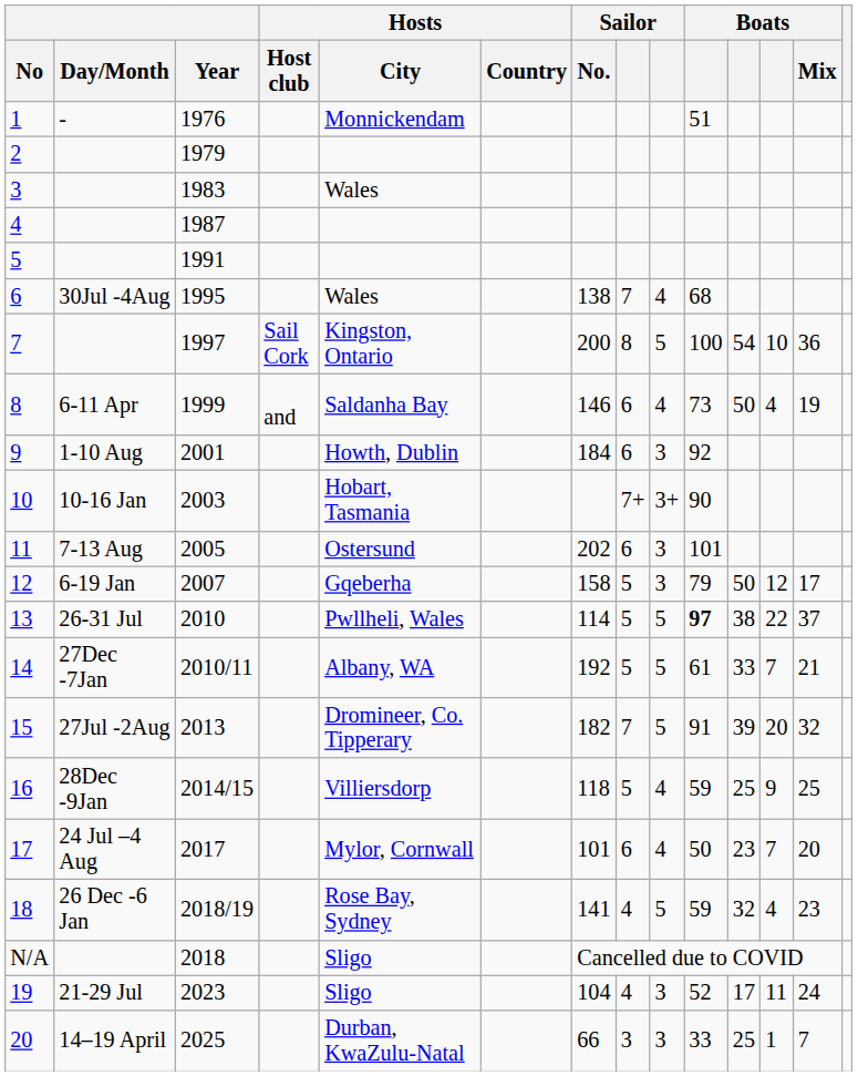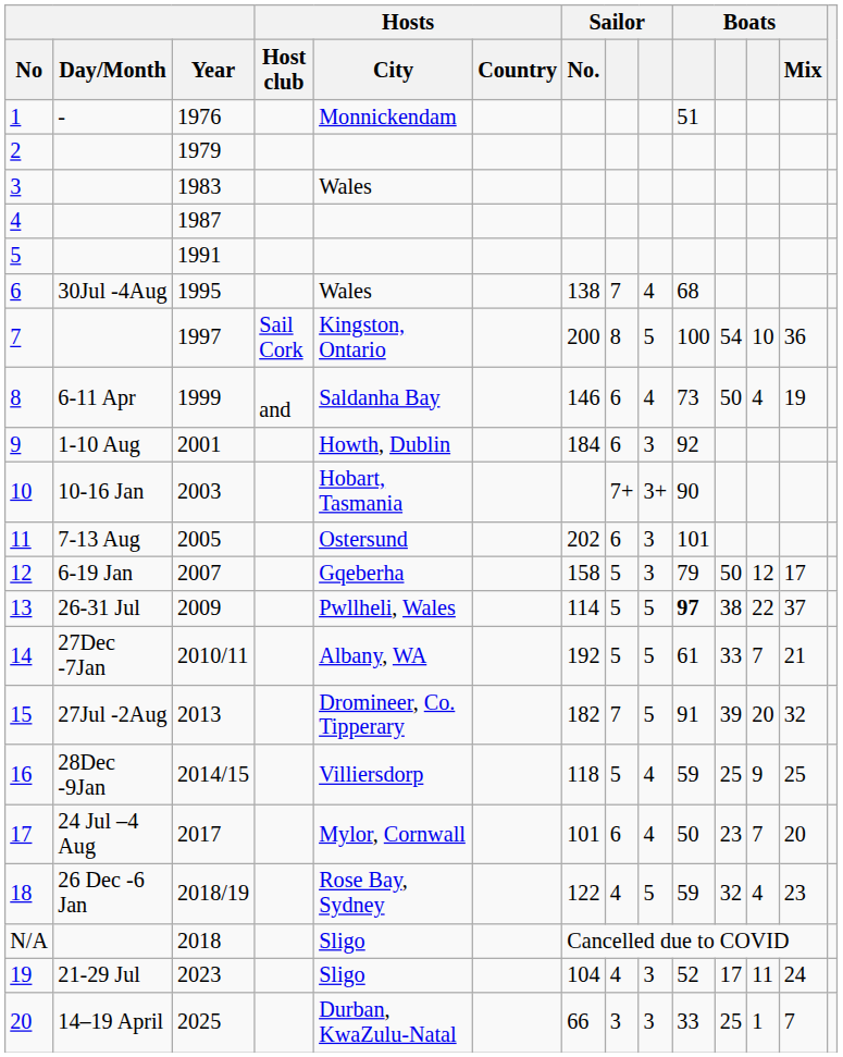13 | Year: 2010 -> 2009
18 | Sailor / No.: 141 -> 122
